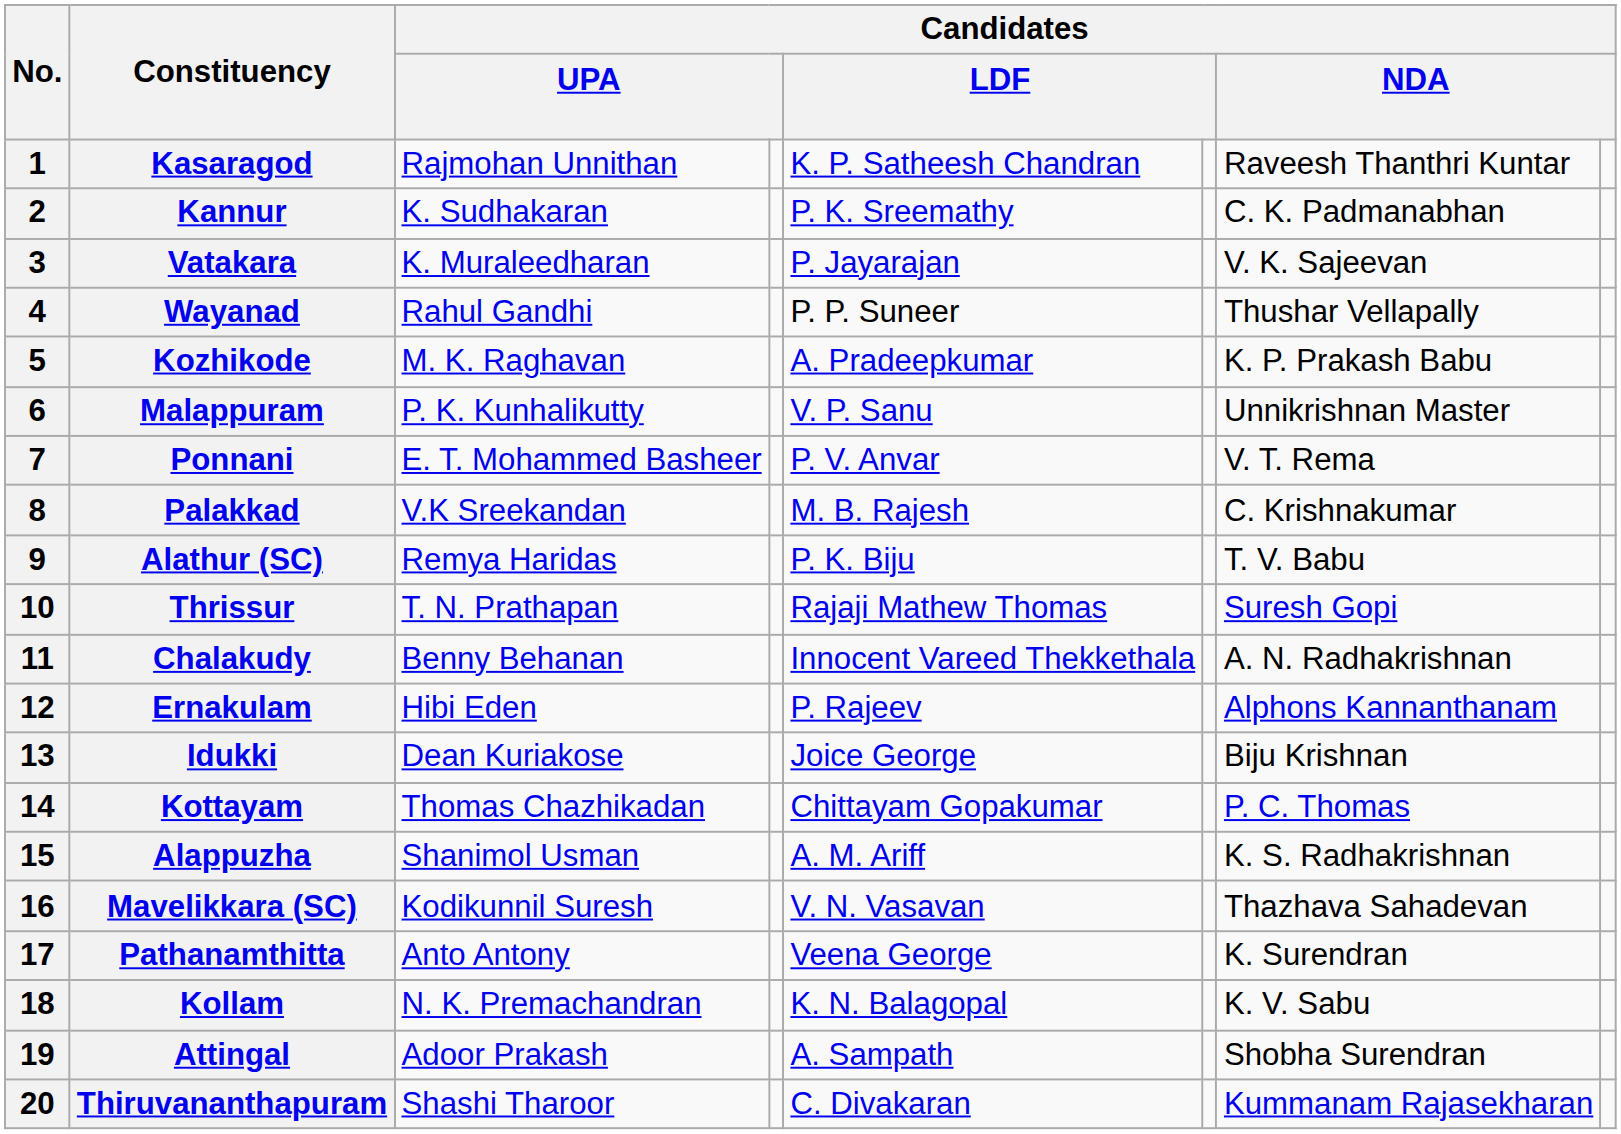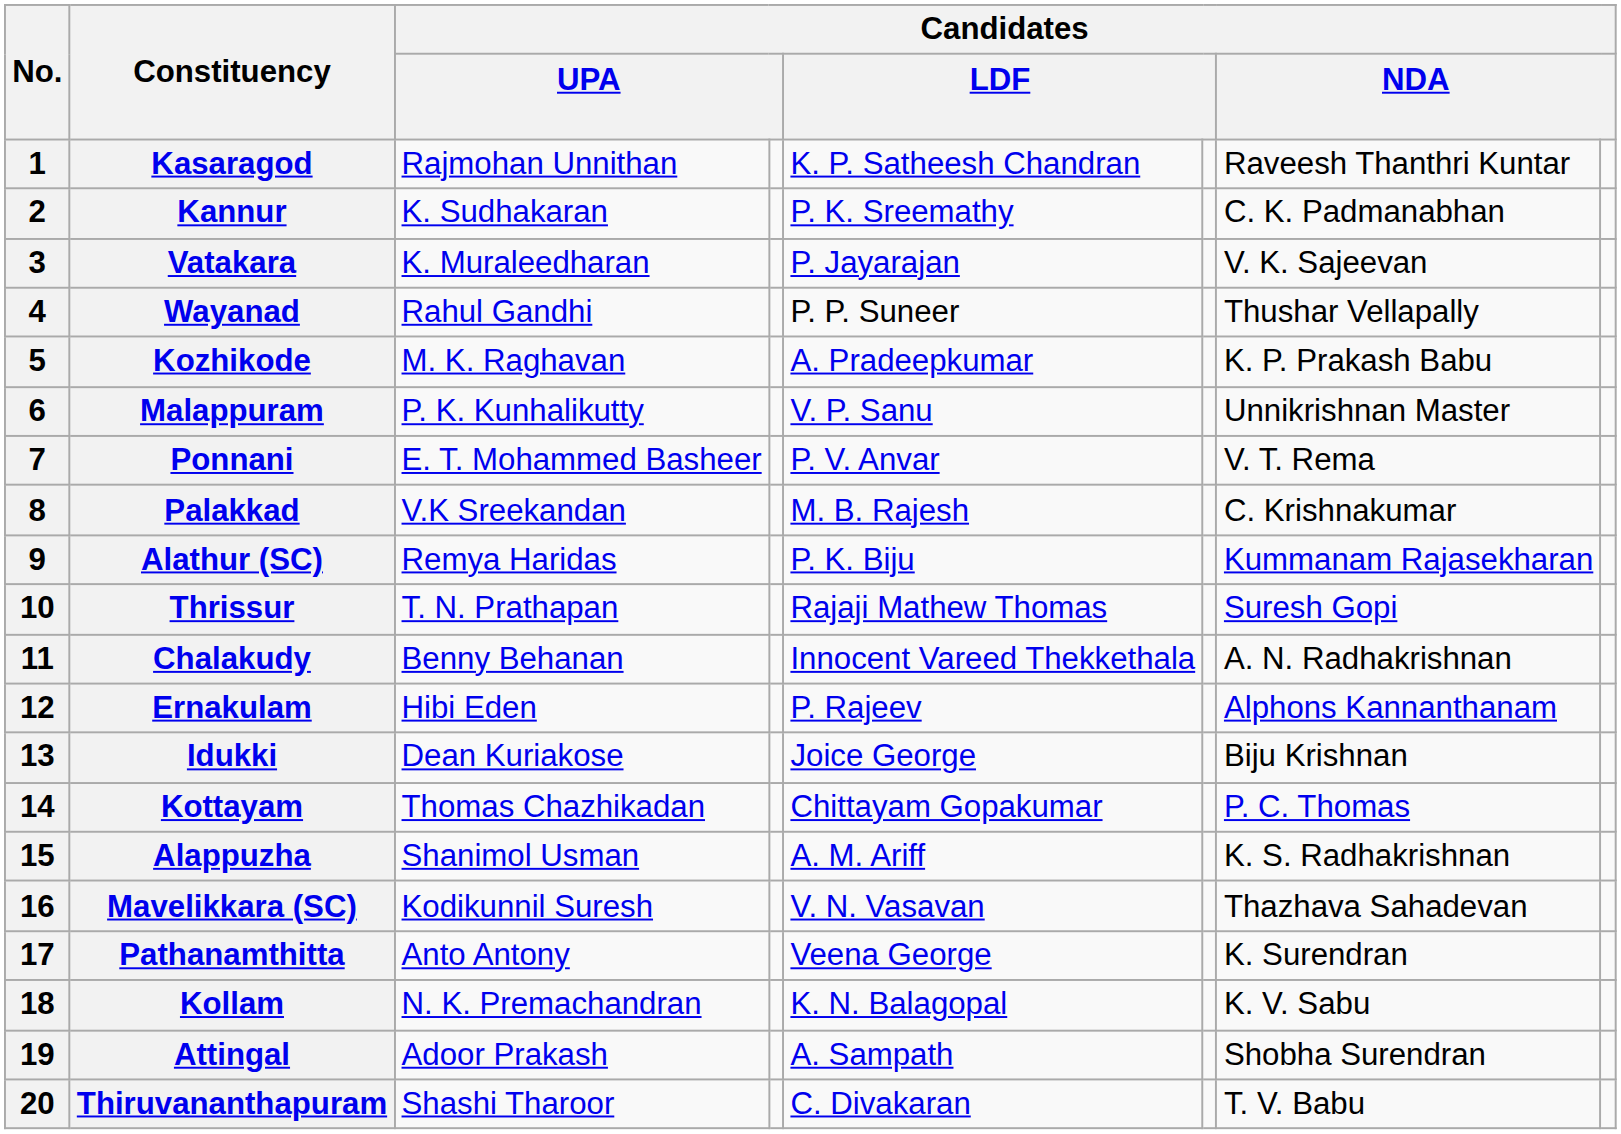Alathur (SC) | column 7: T. V. Babu -> Kummanam Rajasekharan
Thiruvananthapuram | column 7: Kummanam Rajasekharan -> T. V. Babu
